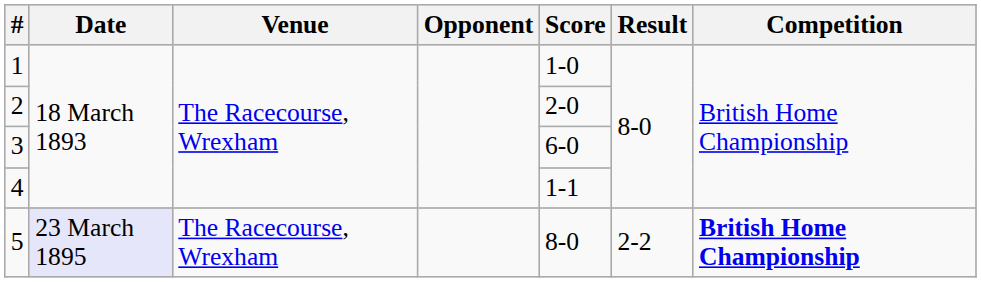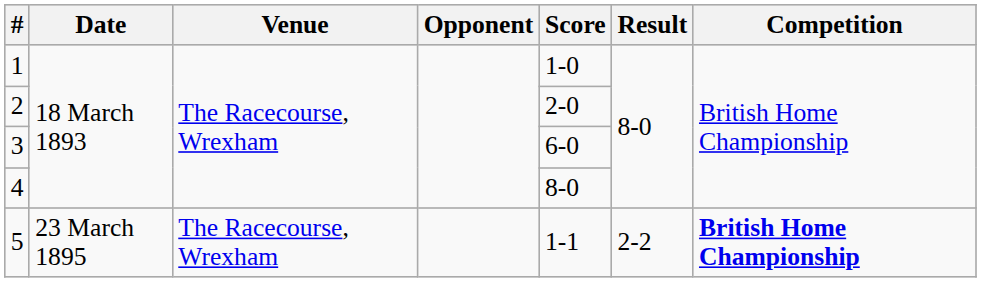4 | Score: 1-1 -> 8-0
5 | Date: lavender background -> no background
5 | Score: 8-0 -> 1-1
